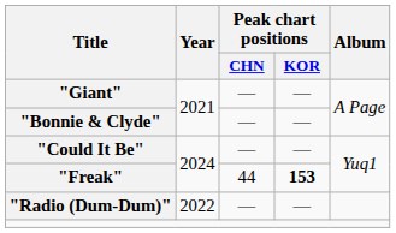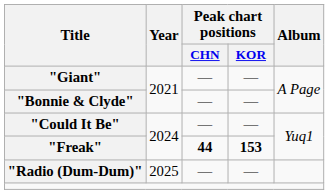"Freak" | Peak chart positions / CHN: normal -> bold
"Radio (Dum-Dum)" | Year: 2022 -> 2025
